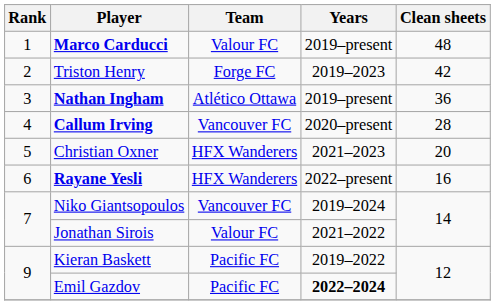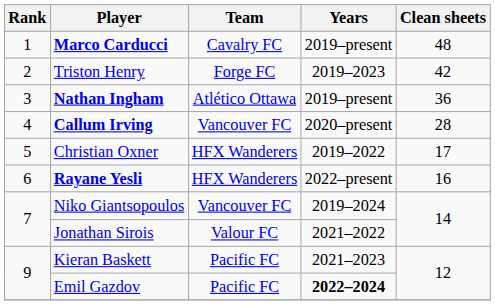Marco Carducci | Team: Valour FC -> Cavalry FC
Christian Oxner | Years: 2021–2023 -> 2019–2022
Christian Oxner | Clean sheets: 20 -> 17
Kieran Baskett | Years: 2019–2022 -> 2021–2023
